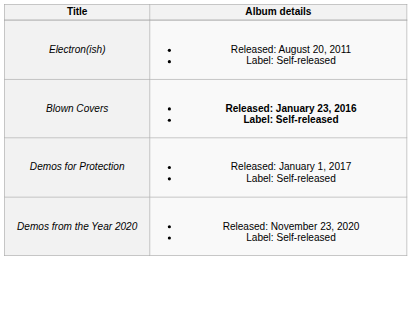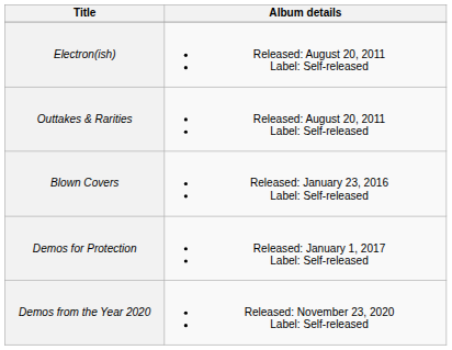+ row: Outtakes & Rarities | Released: August 20, 2011 Label: Self-released
Blown Covers | Album details: bold -> normal
